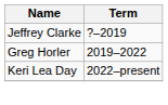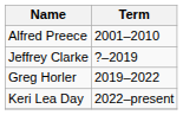+ row: Alfred Preece | 2001–2010
